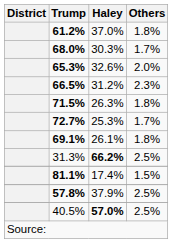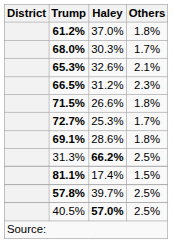65.3% | Others: 2.0% -> 2.1%
71.5% | Haley: 26.3% -> 26.6%
69.1% | Haley: 26.1% -> 28.6%
57.8% | Haley: 37.9% -> 39.7%
